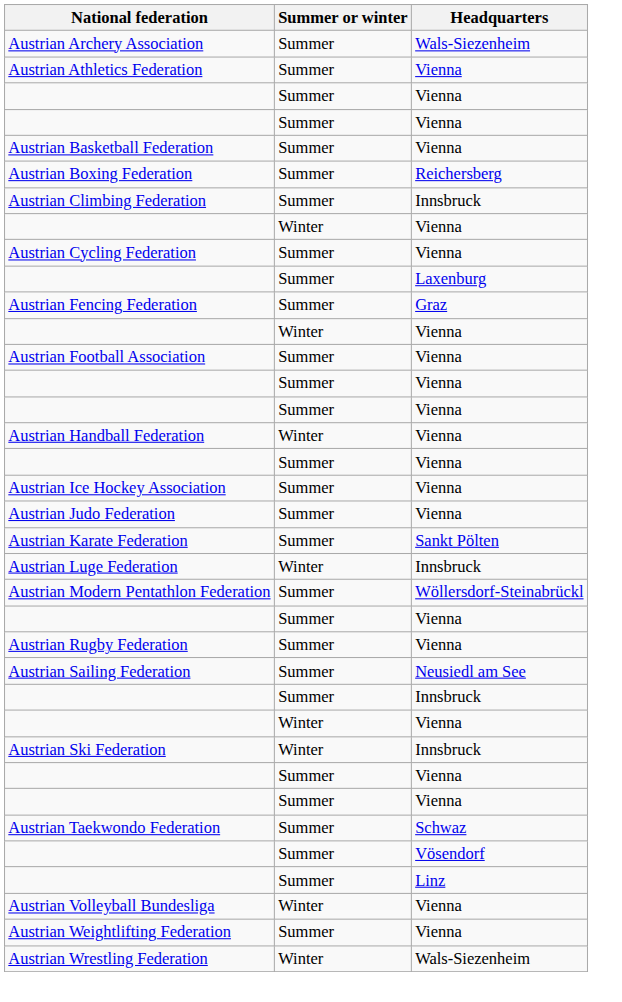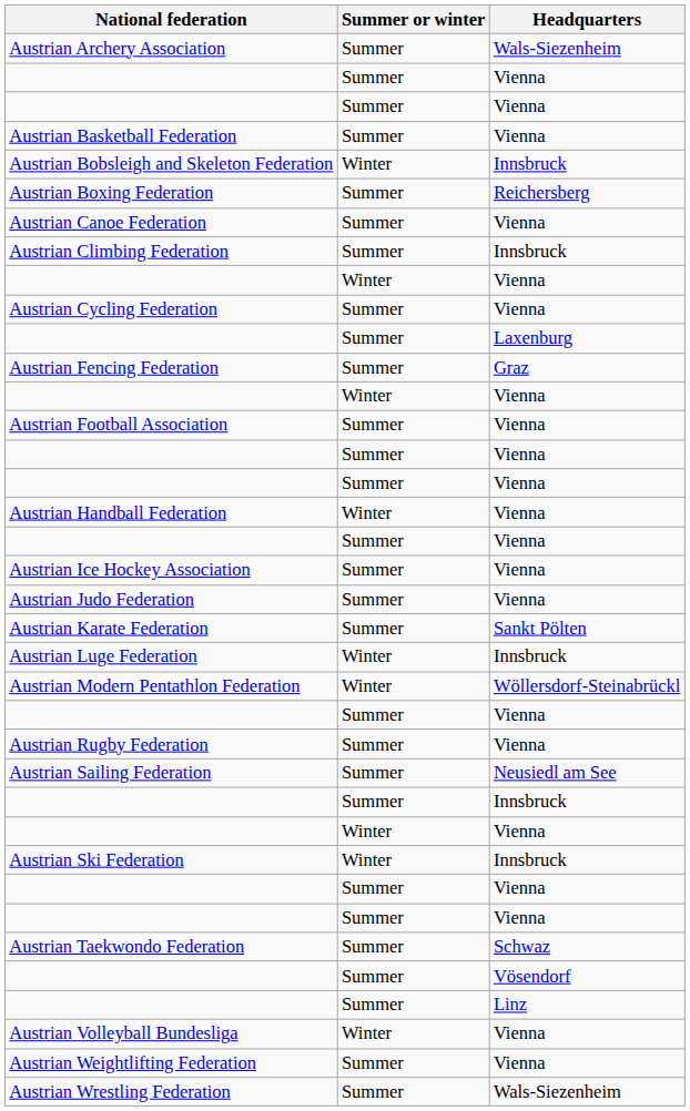- row: Austrian Athletics Federation | Summer | Vienna
+ row: Austrian Bobsleigh and Skeleton Federation | Winter | Innsbruck
+ row: Austrian Canoe Federation | Summer | Vienna
Austrian Modern Pentathlon Federation | Summer or winter: Summer -> Winter
Austrian Wrestling Federation | Summer or winter: Winter -> Summer
